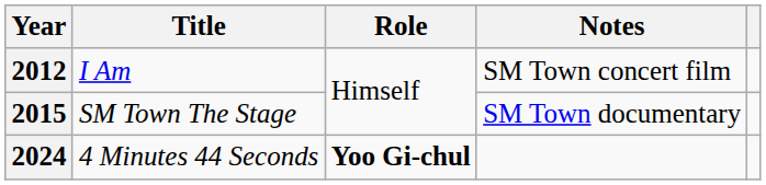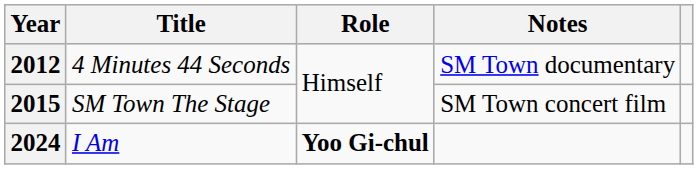2012 | Title: I Am -> 4 Minutes 44 Seconds
2012 | Notes: SM Town concert film -> SM Town documentary
2015 | Notes: SM Town documentary -> SM Town concert film
2024 | Title: 4 Minutes 44 Seconds -> I Am
